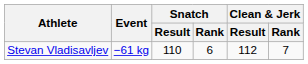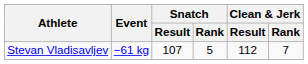Stevan Vladisavljev | Snatch / Result: 110 -> 107
Stevan Vladisavljev | Snatch / Rank: 6 -> 5
